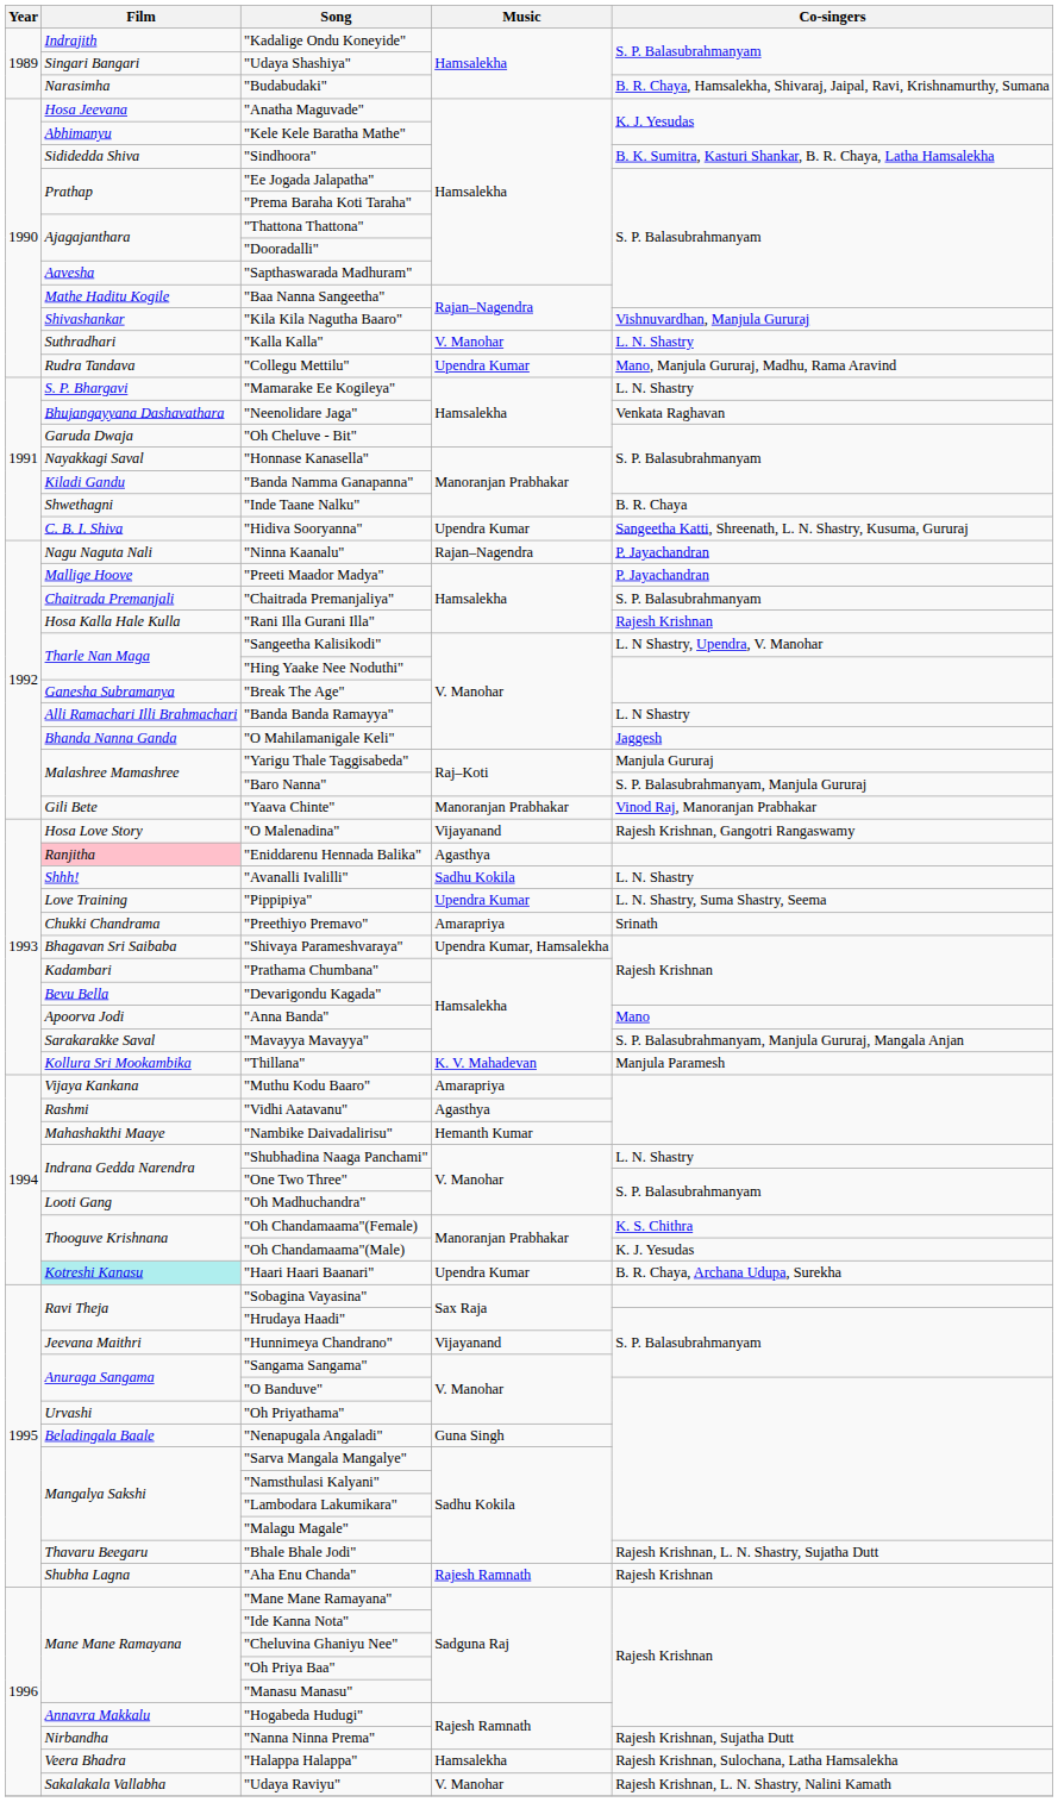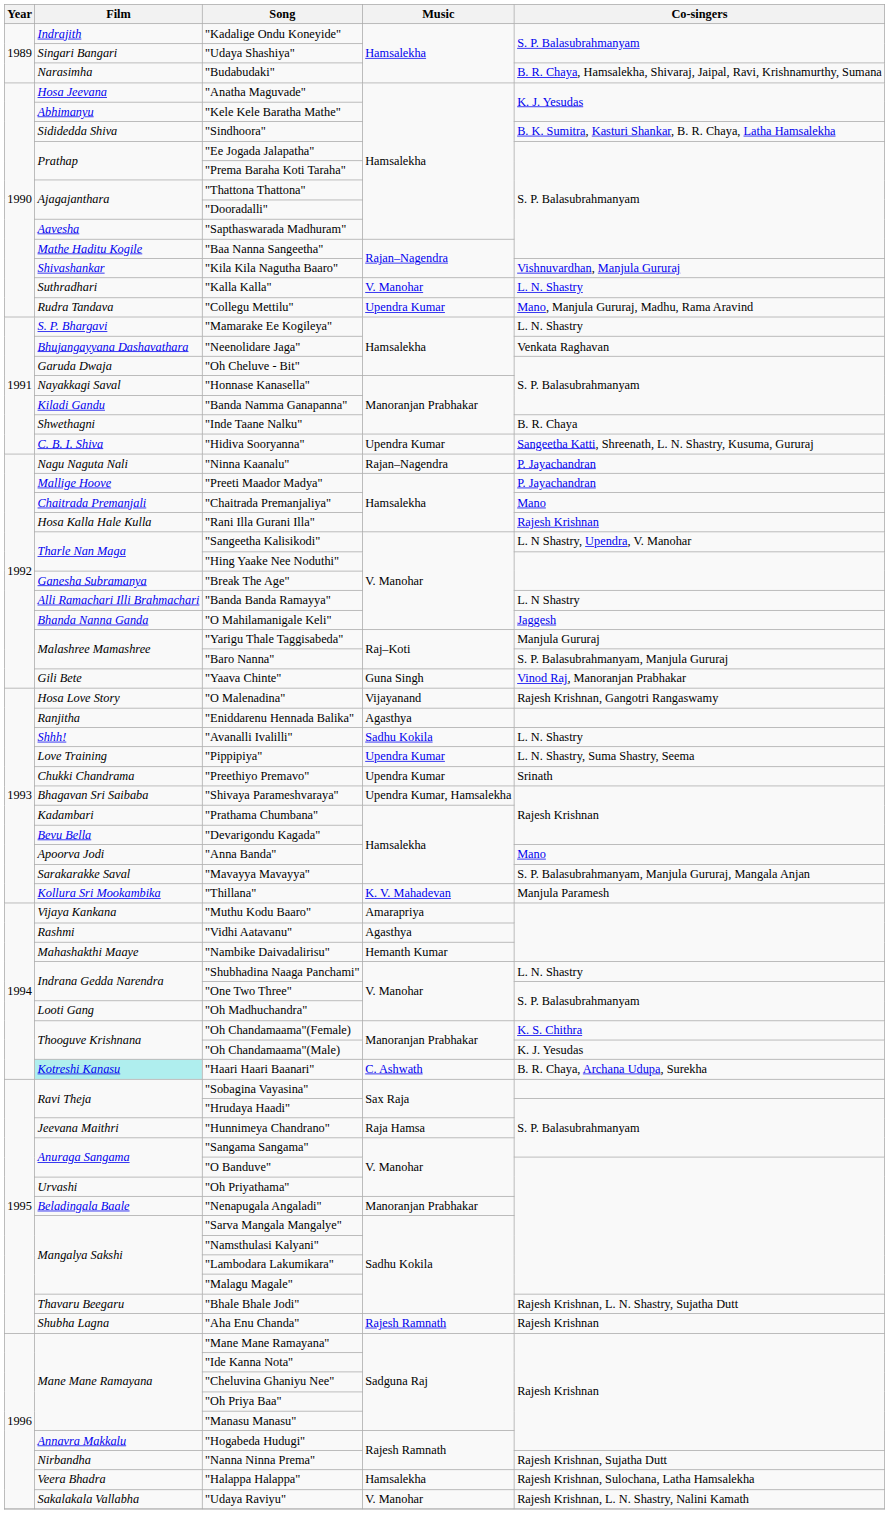"Chaitrada Premanjaliya" | Co-singers: S. P. Balasubrahmanyam -> Mano
"Yaava Chinte" | Music: Manoranjan Prabhakar -> Guna Singh
"Eniddarenu Hennada Balika" | Film: pink background -> no background
"Preethiyo Premavo" | Music: Amarapriya -> Upendra Kumar
"Haari Haari Baanari" | Music: Upendra Kumar -> C. Ashwath
"Hunnimeya Chandrano" | Music: Vijayanand -> Raja Hamsa
"Nenapugala Angaladi" | Music: Guna Singh -> Manoranjan Prabhakar
